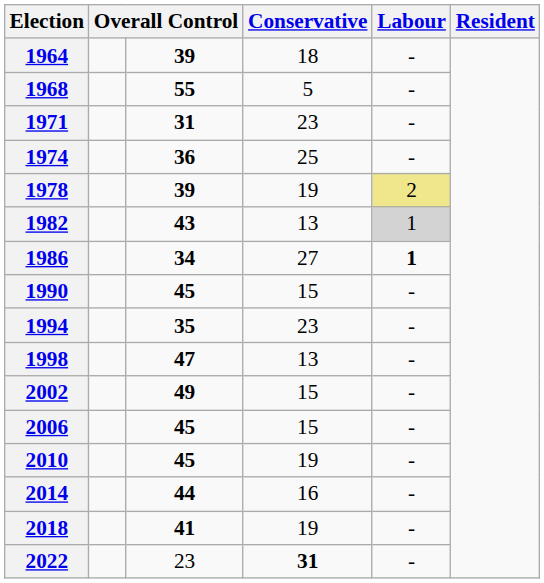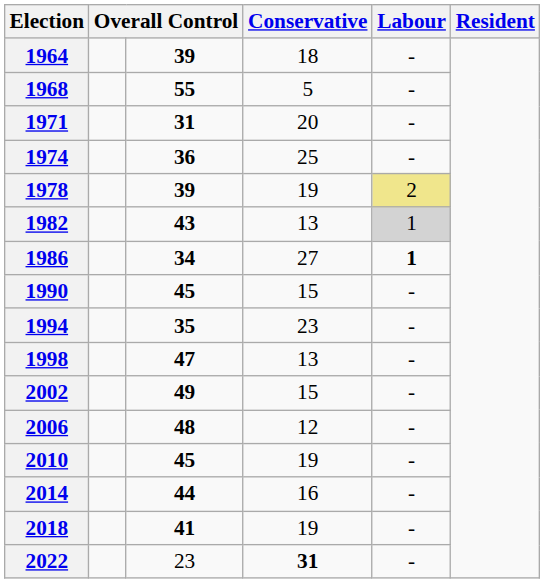1971 | Conservative: 23 -> 20
2006 | column 3: 45 -> 48
2006 | Conservative: 15 -> 12
